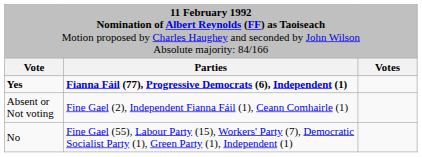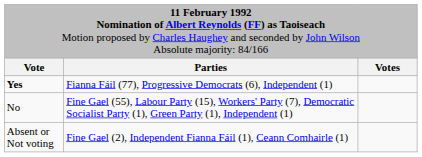Yes | column 2: bold -> normal
rows swapped: No <-> Absent or Not voting
